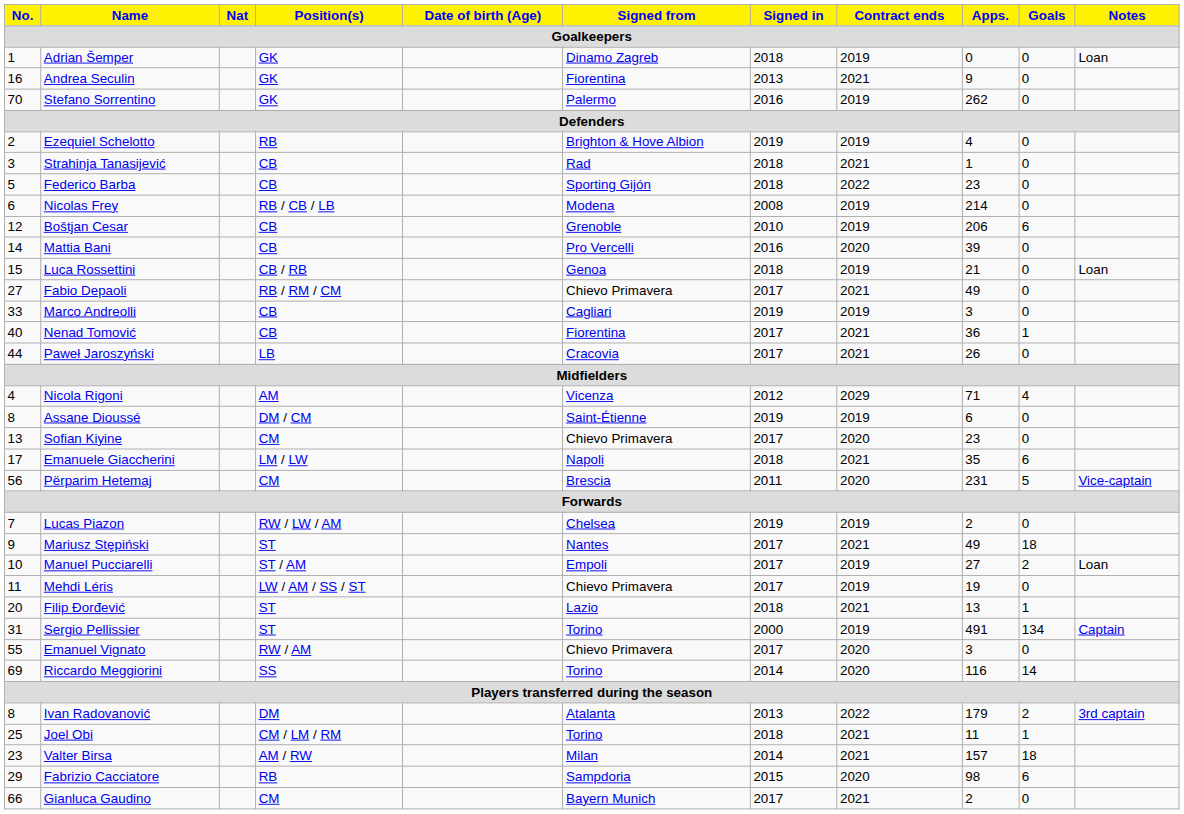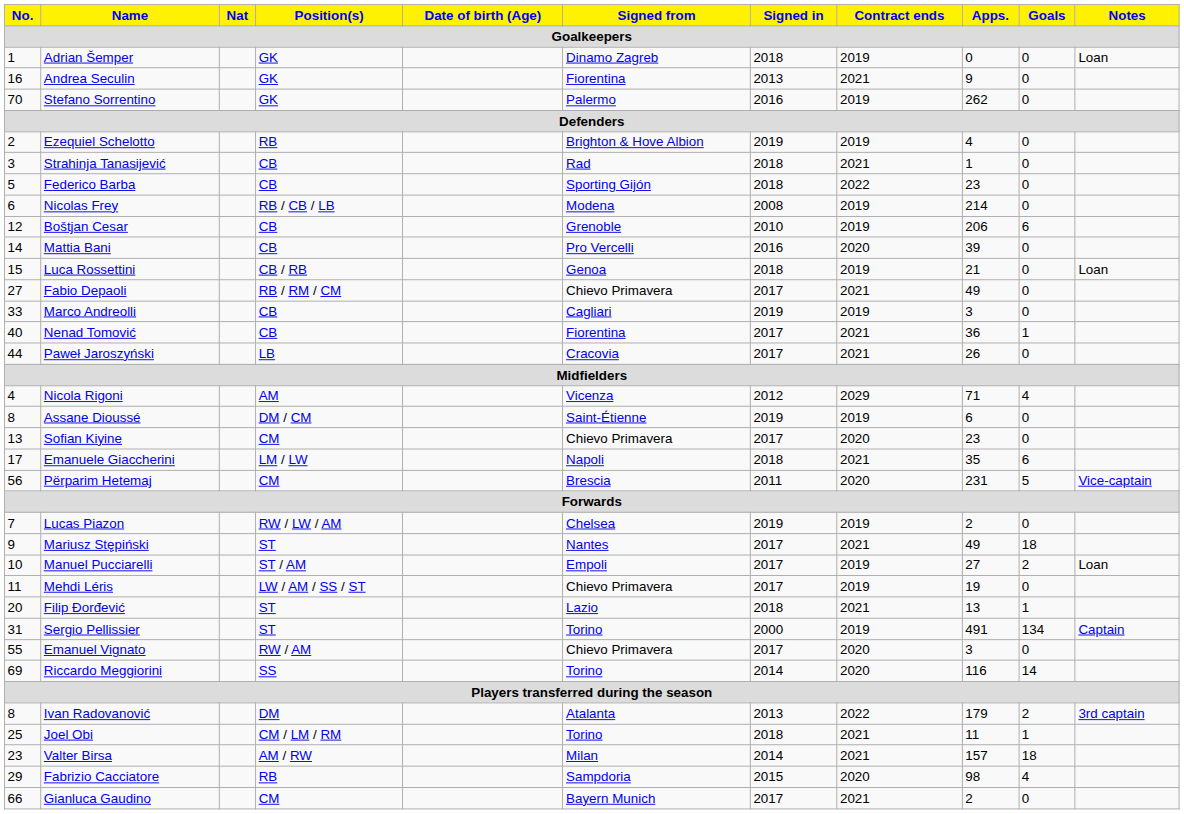Fabrizio Cacciatore | Goals: 6 -> 4
